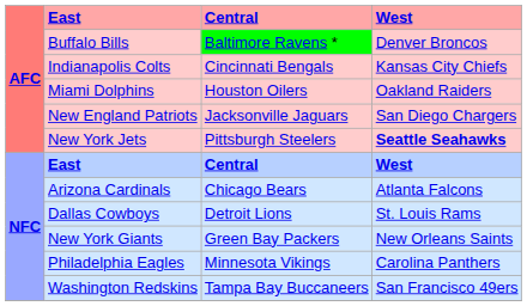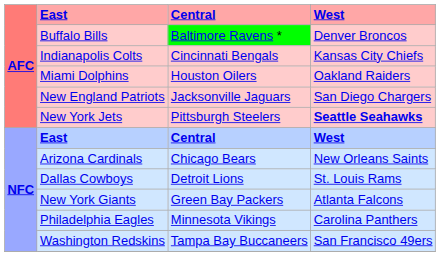Arizona Cardinals | West: Atlanta Falcons -> New Orleans Saints
New York Giants | West: New Orleans Saints -> Atlanta Falcons
